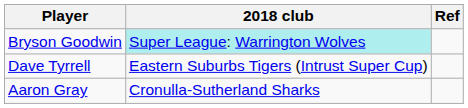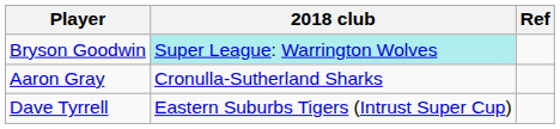rows swapped: Aaron Gray <-> Dave Tyrrell
